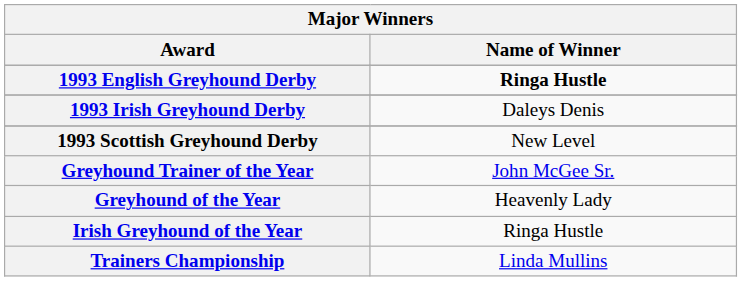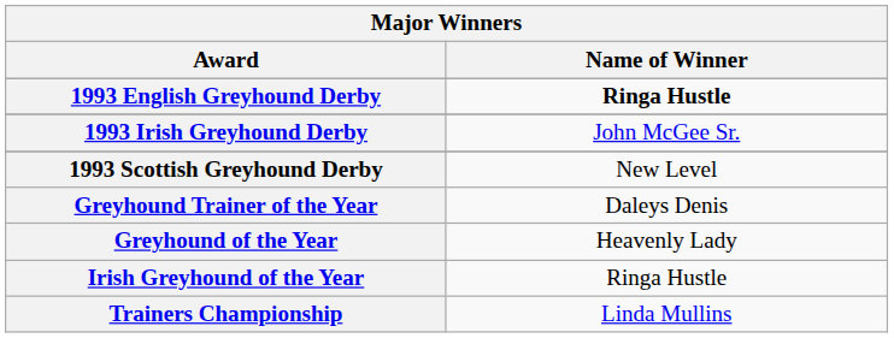1993 Irish Greyhound Derby | Name of Winner: Daleys Denis -> John McGee Sr.
Greyhound Trainer of the Year | Name of Winner: John McGee Sr. -> Daleys Denis
